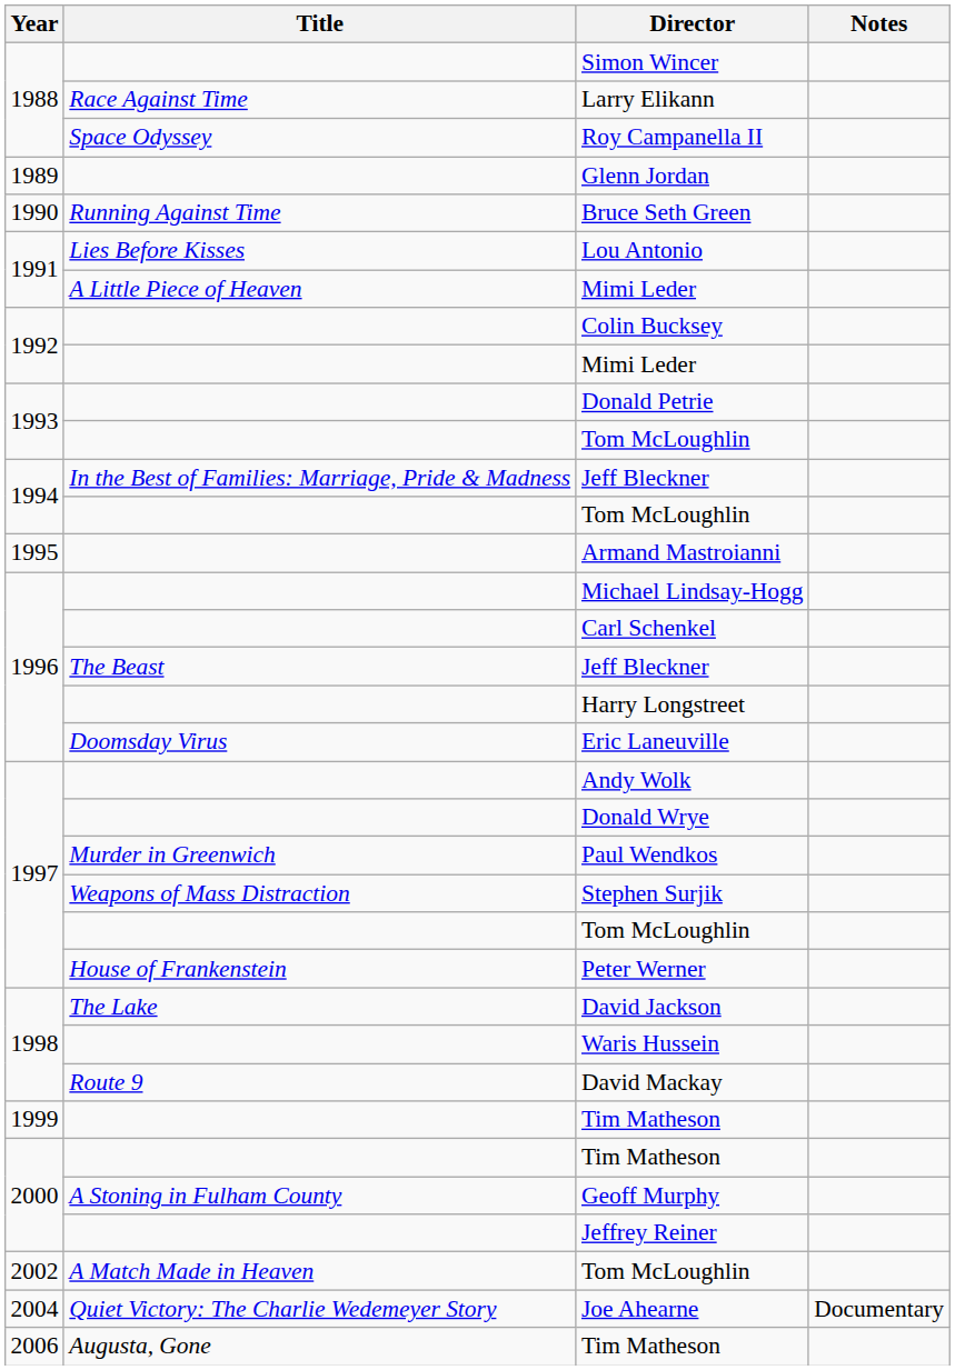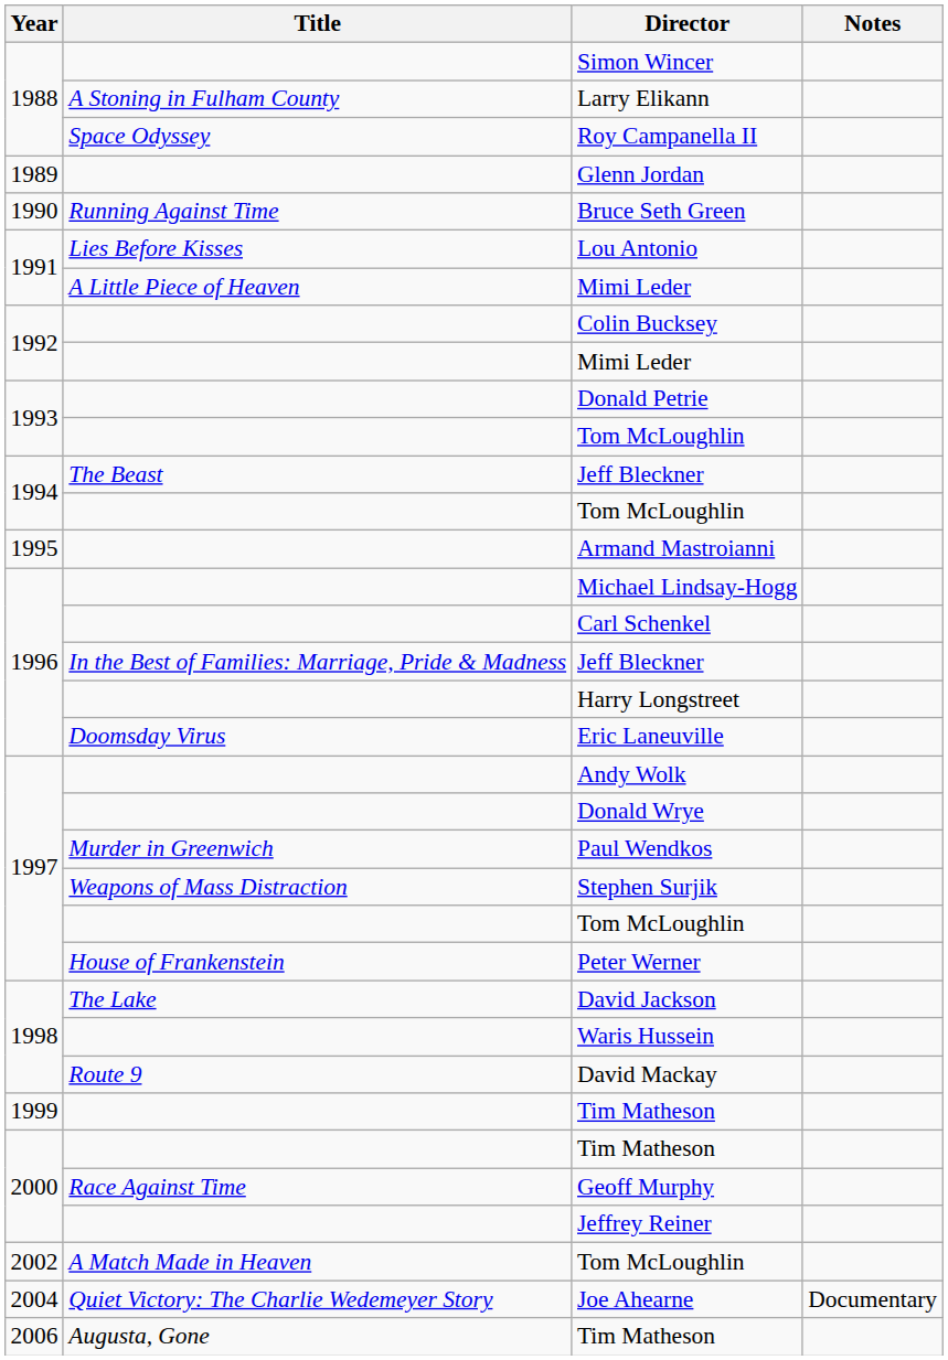Larry Elikann | Title: Race Against Time -> A Stoning in Fulham County
1994 / Jeff Bleckner | Title: In the Best of Families: Marriage, Pride & Madness -> The Beast
1996 / Jeff Bleckner | Title: The Beast -> In the Best of Families: Marriage, Pride & Madness
Geoff Murphy | Title: A Stoning in Fulham County -> Race Against Time
